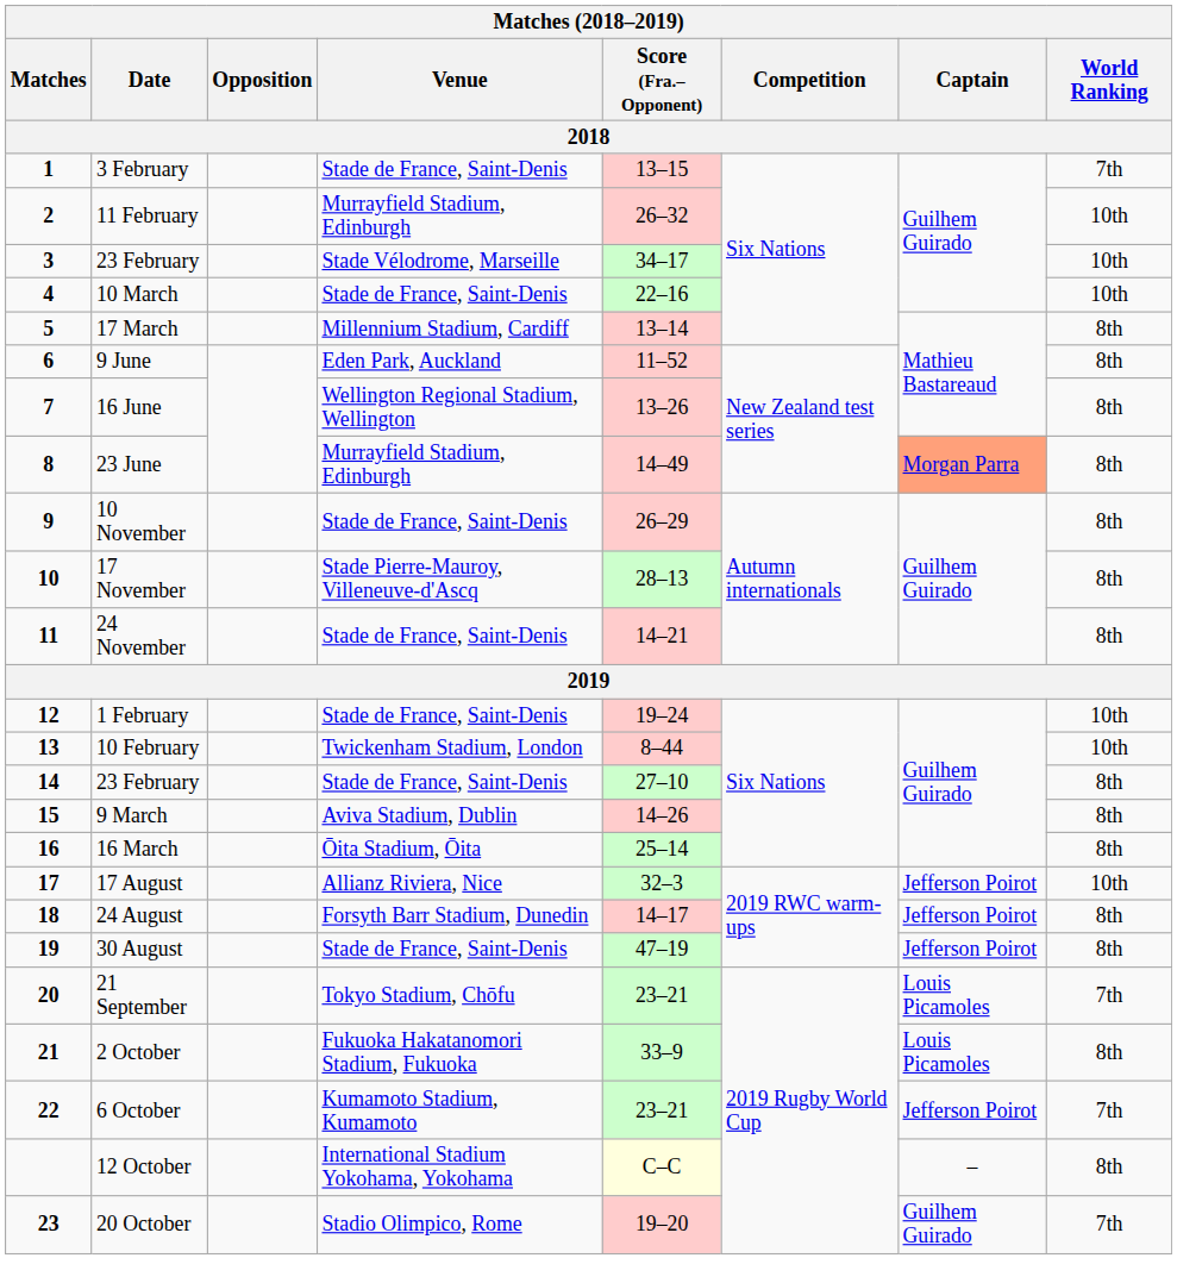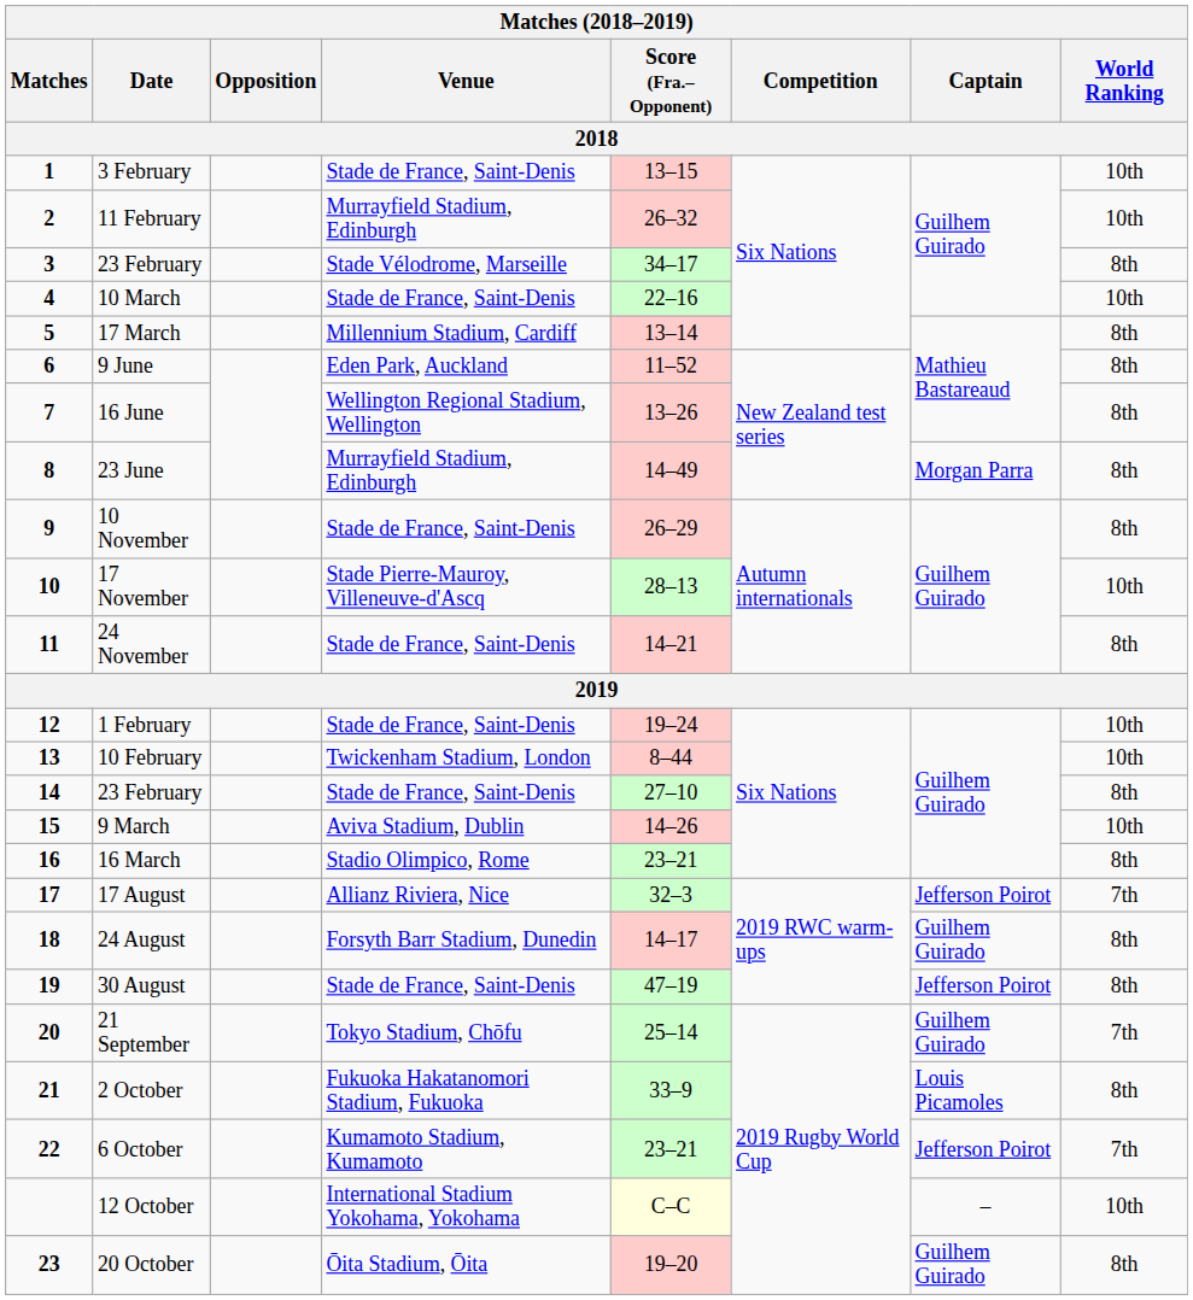3 February | World Ranking: 7th -> 10th
3 / 23 February | World Ranking: 10th -> 8th
23 June | Captain: lightsalmon background -> no background
17 November | World Ranking: 8th -> 10th
9 March | World Ranking: 8th -> 10th
16 March | Venue: Ōita Stadium, Ōita -> Stadio Olimpico, Rome
16 March | Score (Fra.–Opponent): 25–14 -> 23–21
17 August | World Ranking: 10th -> 7th
24 August | Captain: Jefferson Poirot -> Guilhem Guirado
21 September | Score (Fra.–Opponent): 23–21 -> 25–14
21 September | Captain: Louis Picamoles -> Guilhem Guirado
12 October | World Ranking: 8th -> 10th
20 October | Venue: Stadio Olimpico, Rome -> Ōita Stadium, Ōita
20 October | World Ranking: 7th -> 8th
